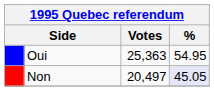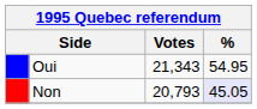Oui | Votes: 25,363 -> 21,343
Non | Votes: 20,497 -> 20,793
